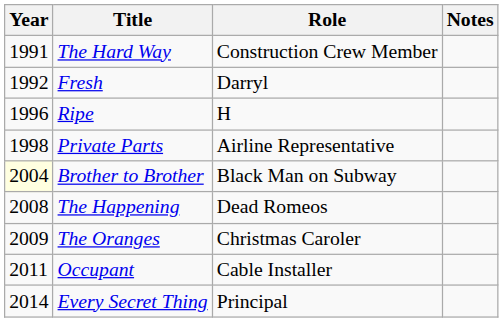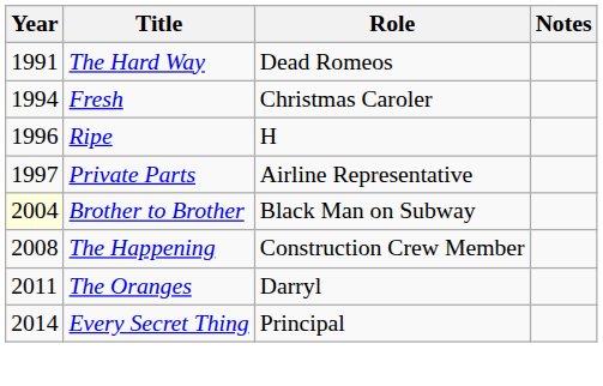The Hard Way | Role: Construction Crew Member -> Dead Romeos
Fresh | Year: 1992 -> 1994
Fresh | Role: Darryl -> Christmas Caroler
Private Parts | Year: 1998 -> 1997
The Happening | Role: Dead Romeos -> Construction Crew Member
The Oranges | Year: 2009 -> 2011
The Oranges | Role: Christmas Caroler -> Darryl
- row: 2011 | Occupant | Cable Installer
